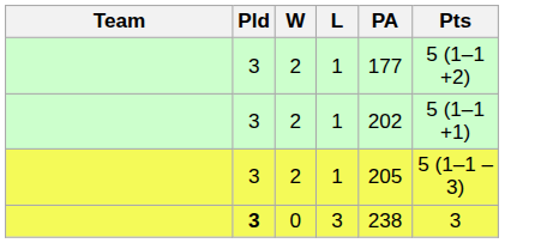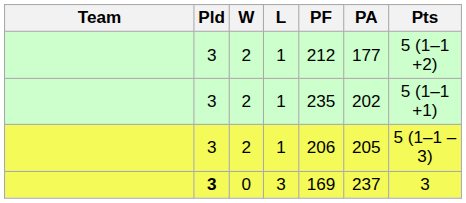+ column: PF | 212 | 235 | 206 | 169
0 | PA: 238 -> 237
